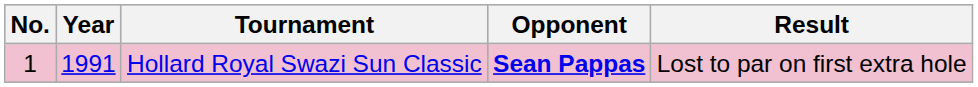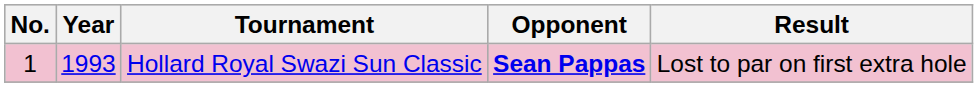Hollard Royal Swazi Sun Classic | Year: 1991 -> 1993
